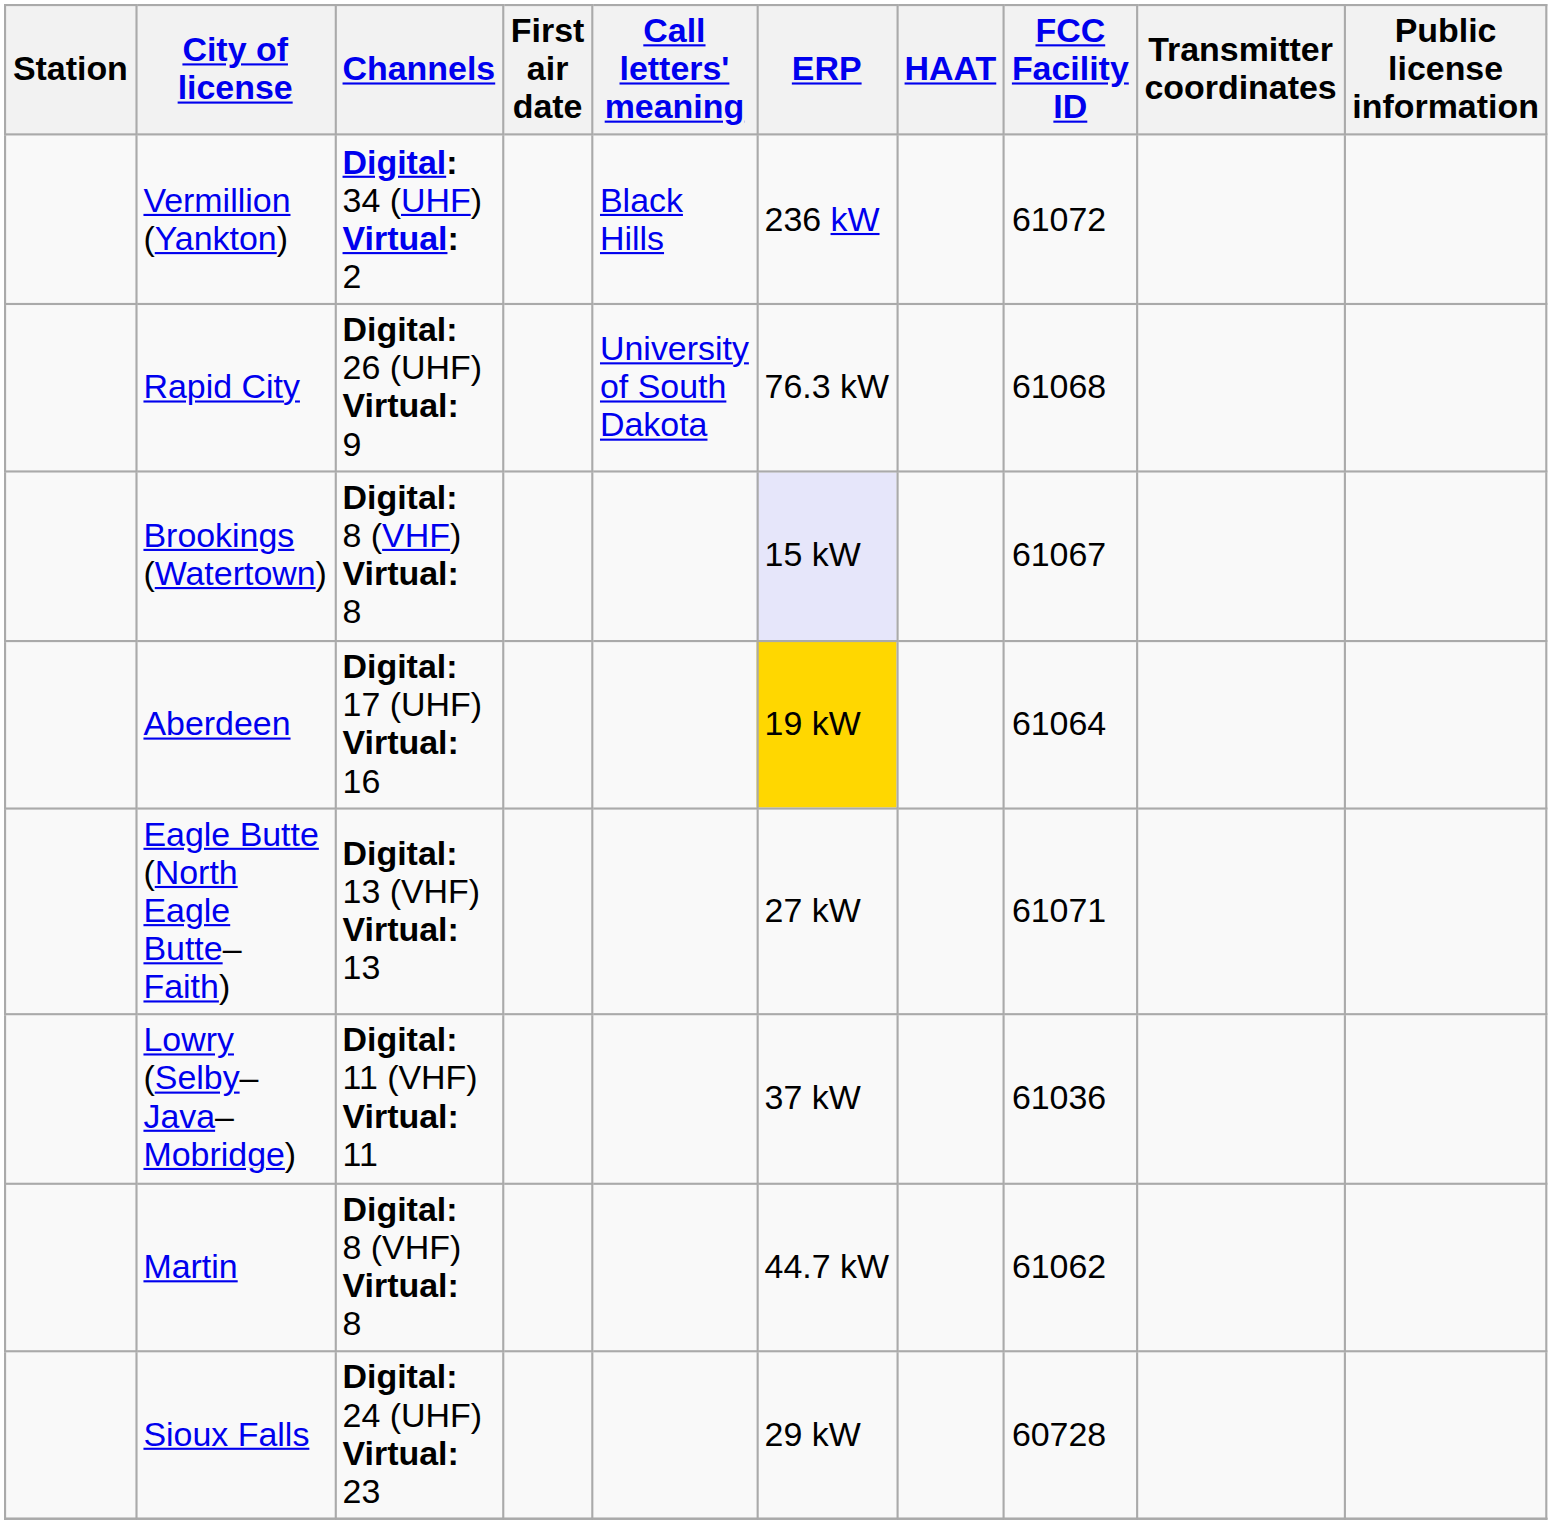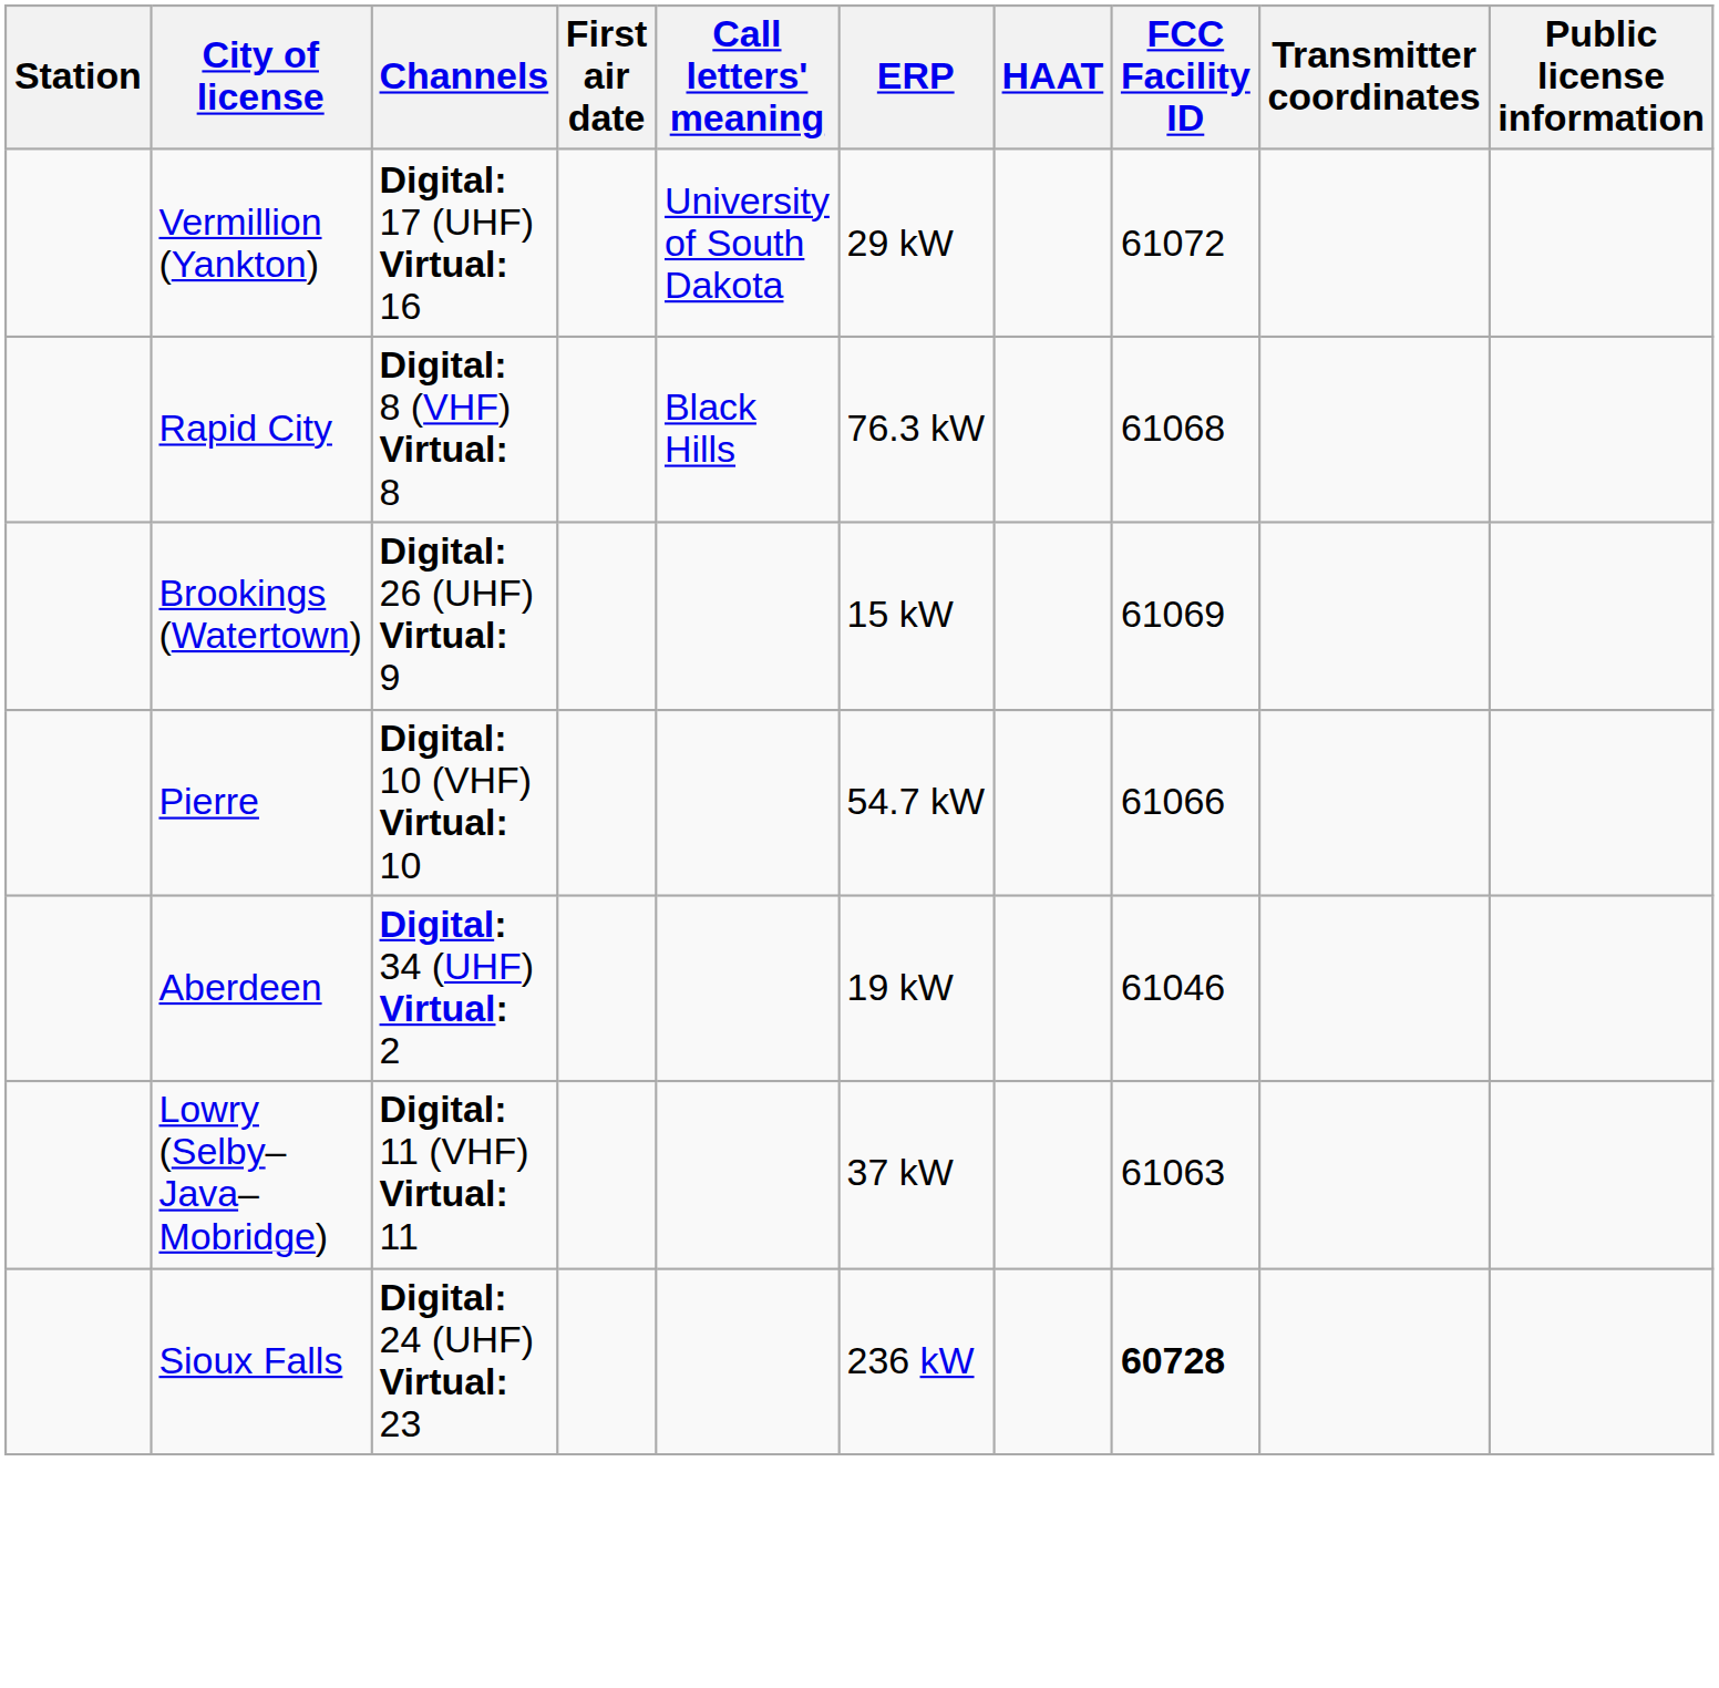Vermillion (Yankton) | Channels: Digital: 34 (UHF) Virtual: 2 -> Digital: 17 (UHF) Virtual: 16
Vermillion (Yankton) | Call letters' meaning: Black Hills -> University of South Dakota
Vermillion (Yankton) | ERP: 236 kW -> 29 kW
Rapid City | Channels: Digital: 26 (UHF) Virtual: 9 -> Digital: 8 (VHF) Virtual: 8
Rapid City | Call letters' meaning: University of South Dakota -> Black Hills
Brookings (Watertown) | Channels: Digital: 8 (VHF) Virtual: 8 -> Digital: 26 (UHF) Virtual: 9
Brookings (Watertown) | ERP: lavender background -> no background
Brookings (Watertown) | FCC Facility ID: 61067 -> 61069
+ row: Pierre | Digital: 10 (VHF) Virtual: 10 | 54.7 kW | 61066
Aberdeen | Channels: Digital: 17 (UHF) Virtual: 16 -> Digital: 34 (UHF) Virtual: 2
Aberdeen | ERP: gold background -> no background
Aberdeen | FCC Facility ID: 61064 -> 61046
- row: Eagle Butte (North Eagle Butte–Faith) | Digital: 13 (VHF) Virtual: 13 | 27 kW | 61071
Lowry (Selby–Java–Mobridge) | FCC Facility ID: 61036 -> 61063
- row: Martin | Digital: 8 (VHF) Virtual: 8 | 44.7 kW | 61062
Sioux Falls | ERP: 29 kW -> 236 kW
Sioux Falls | FCC Facility ID: normal -> bold
